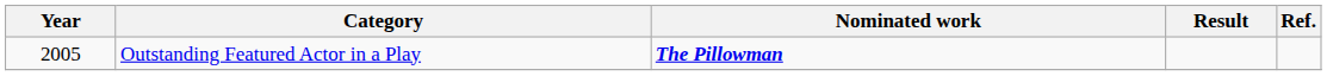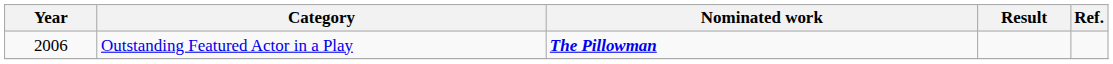Outstanding Featured Actor in a Play | Year: 2005 -> 2006
